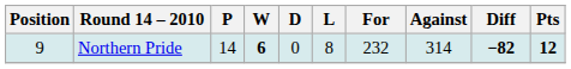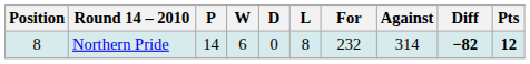Northern Pride | Position: 9 -> 8
Northern Pride | W: bold -> normal
